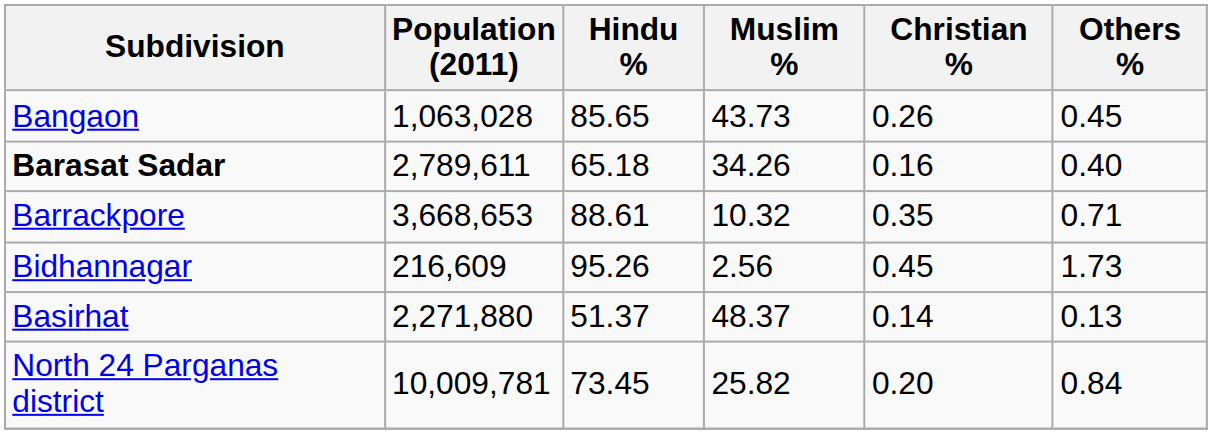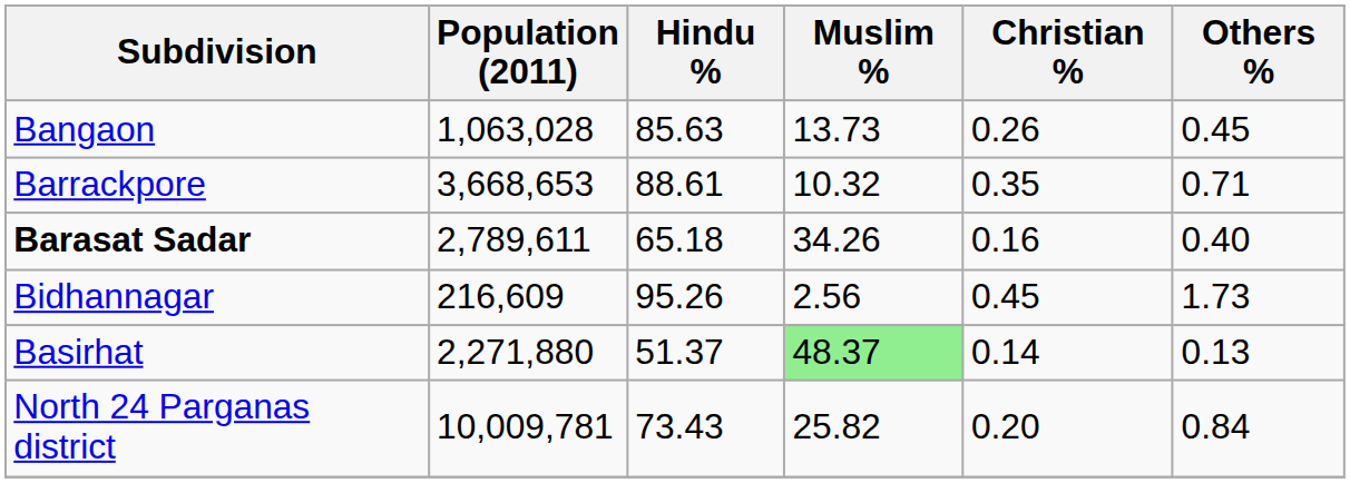Bangaon | Hindu %: 85.65 -> 85.63
Bangaon | Muslim %: 43.73 -> 13.73
rows swapped: Barasat Sadar <-> Barrackpore
Basirhat | Muslim %: no background -> lightgreen background
North 24 Parganas district | Hindu %: 73.45 -> 73.43
